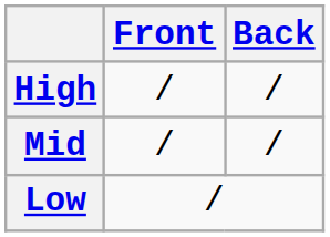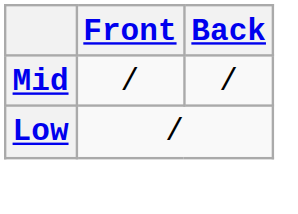- row: High | / | /
